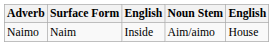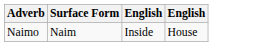- column: Noun Stem | Aim/aimo
